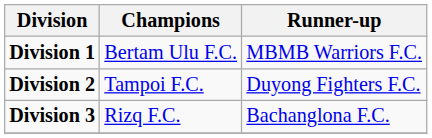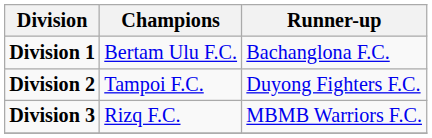Division 1 | Runner-up: MBMB Warriors F.C. -> Bachanglona F.C.
Division 3 | Runner-up: Bachanglona F.C. -> MBMB Warriors F.C.
